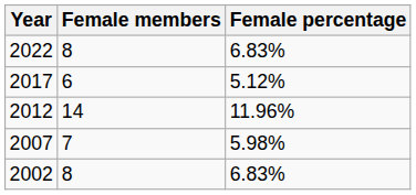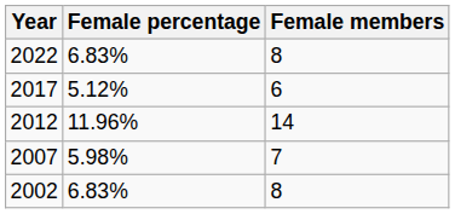columns swapped: Female members <-> Female percentage
